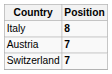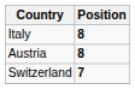Austria | Position: 7 -> 8
